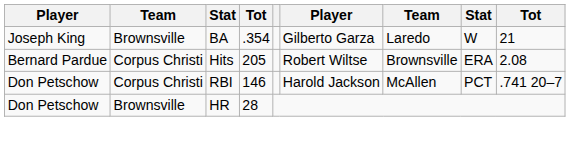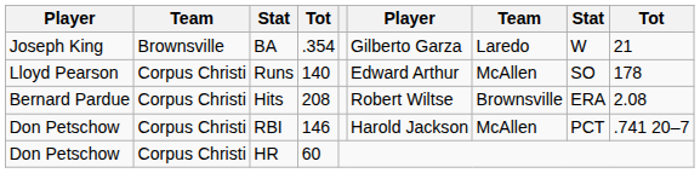+ row: Lloyd Pearson | Corpus Christi | Runs | 140 | Edward Arthur | McAllen | SO | 178
Hits | column 4: 205 -> 208
HR | column 2: Brownsville -> Corpus Christi
HR | column 4: 28 -> 60
